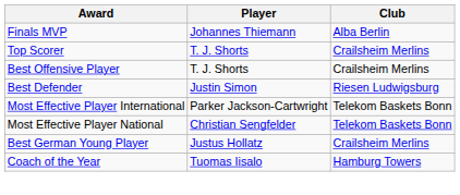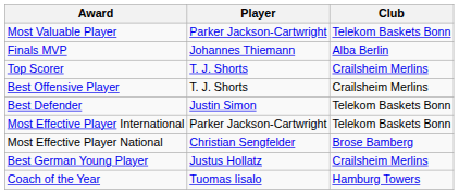+ row: Most Valuable Player | Parker Jackson-Cartwright | Telekom Baskets Bonn
Best Defender | Club: Riesen Ludwigsburg -> Telekom Baskets Bonn
Most Effective Player National | Club: Telekom Baskets Bonn -> Brose Bamberg
